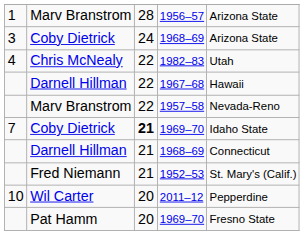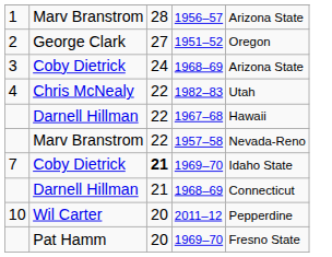+ row: 2 | George Clark | 27 | 1951–52 | Oregon
- row: Fred Niemann | 21 | 1952–53 | St. Mary's (Calif.)
